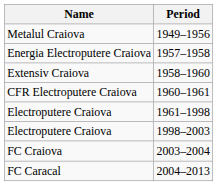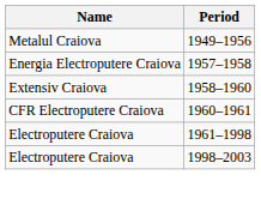- row: FC Craiova | 2003–2004
- row: FC Caracal | 2004–2013
